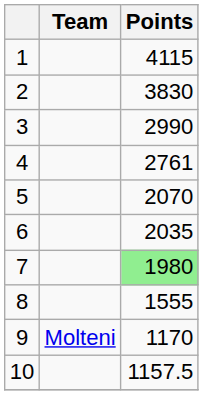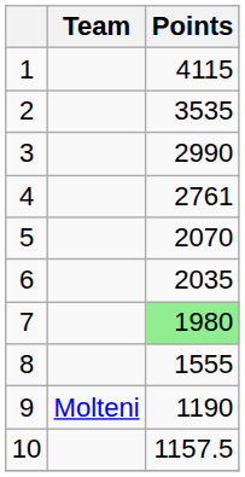2 | Points: 3830 -> 3535
9 | Points: 1170 -> 1190
